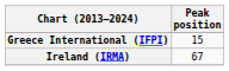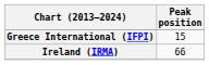Ireland (IRMA) | Peak position: 67 -> 66
